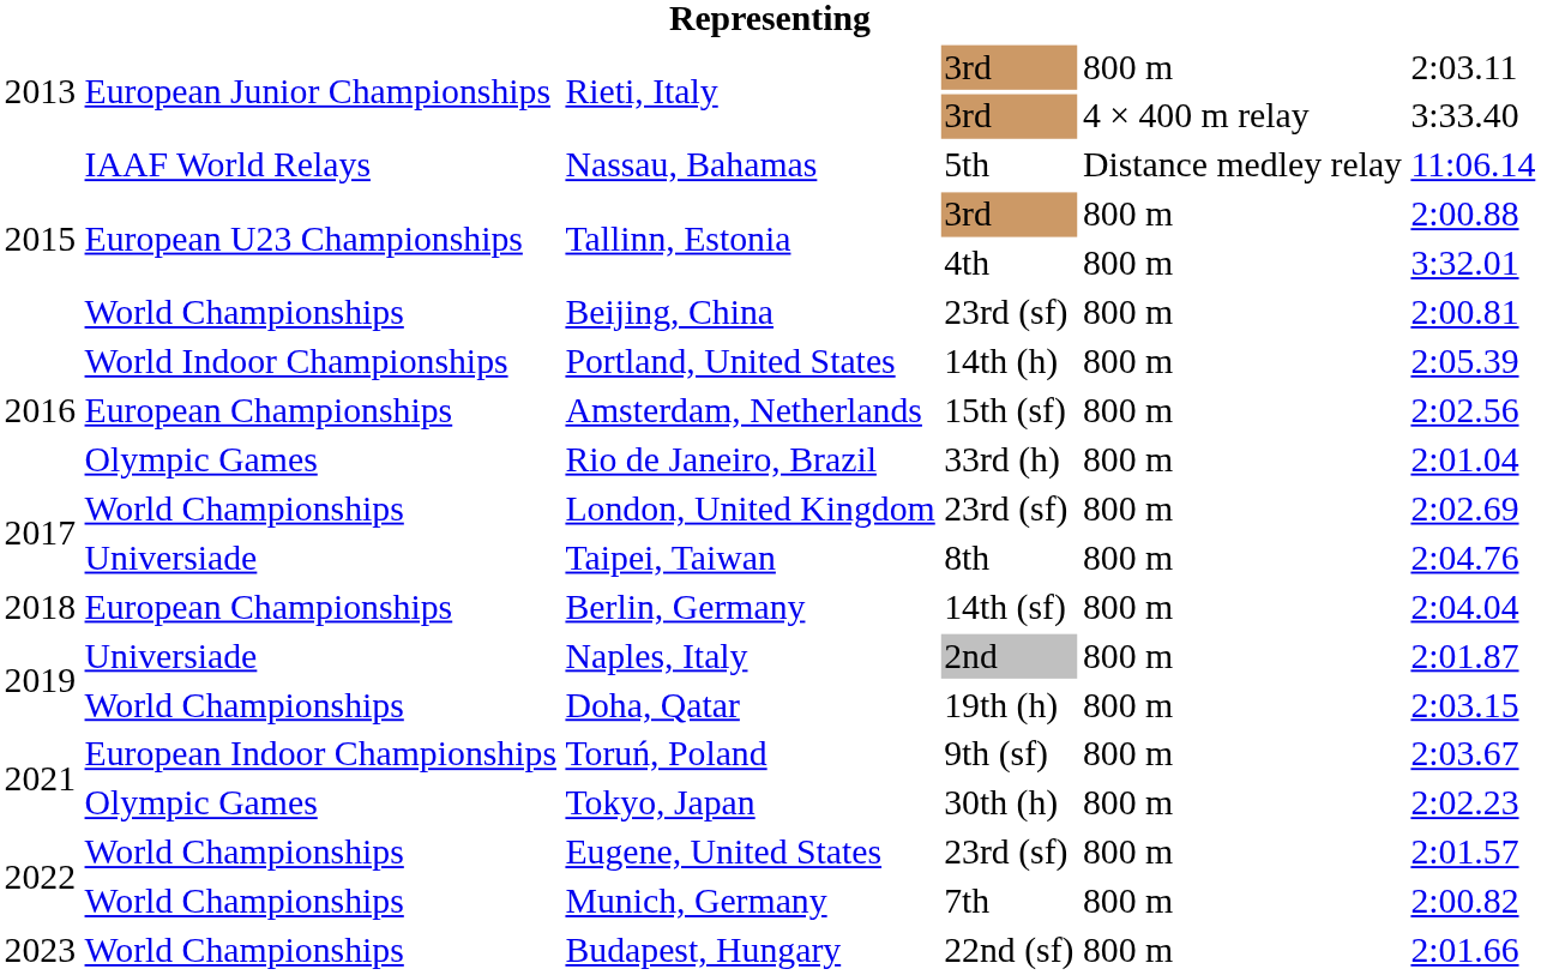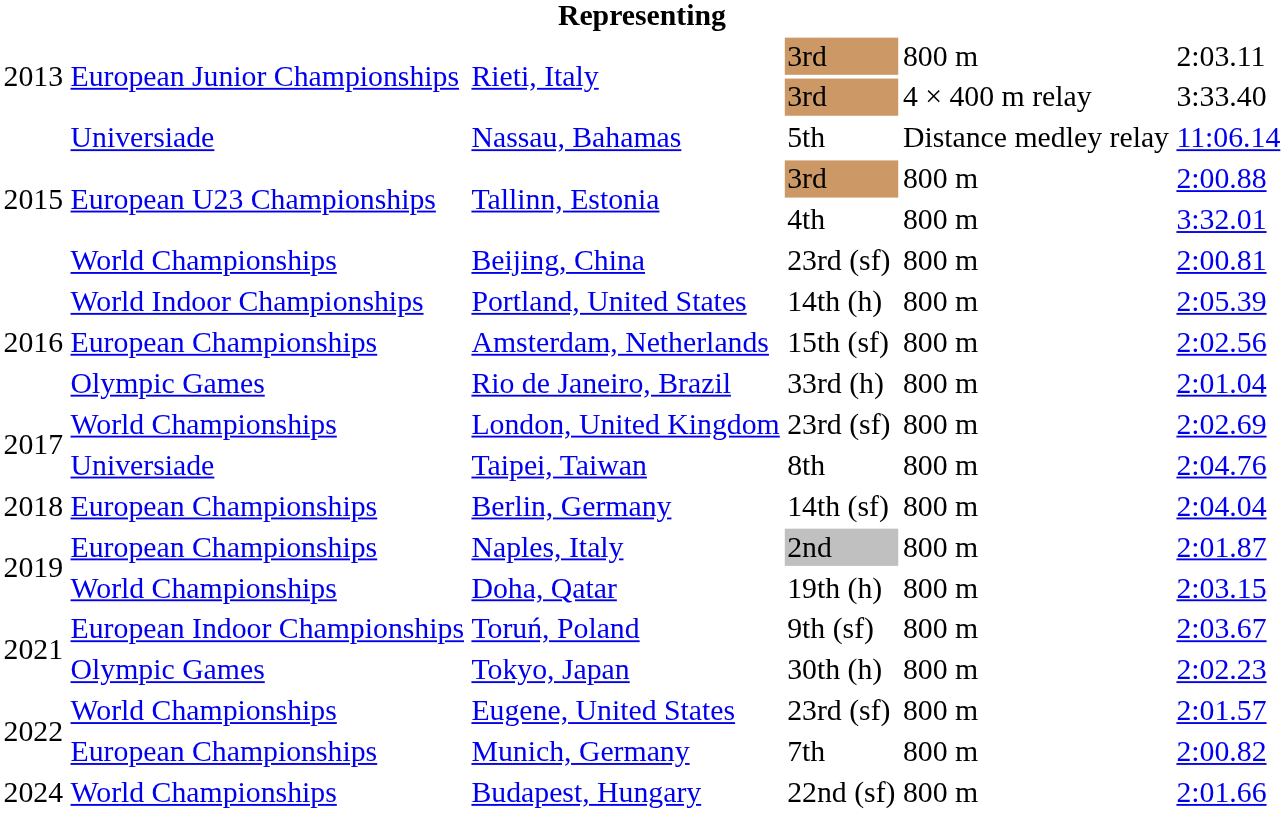Nassau, Bahamas | column 2: IAAF World Relays -> Universiade
Naples, Italy | column 2: Universiade -> European Championships
Munich, Germany | column 2: World Championships -> European Championships
Budapest, Hungary | column 1: 2023 -> 2024
